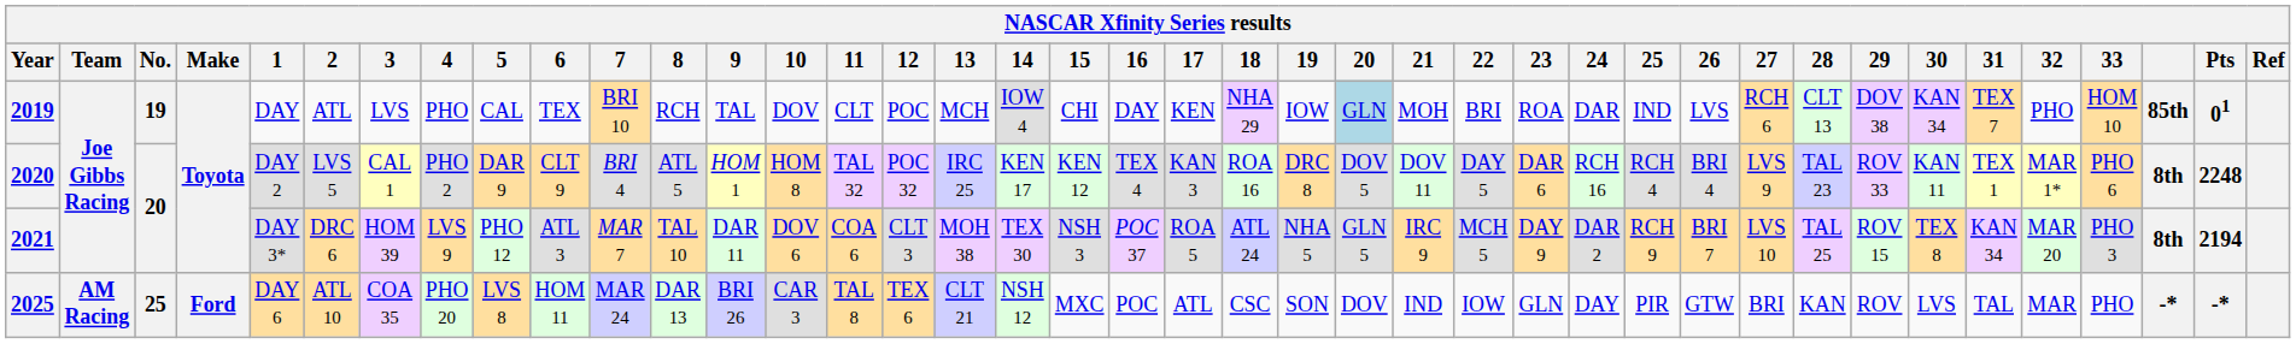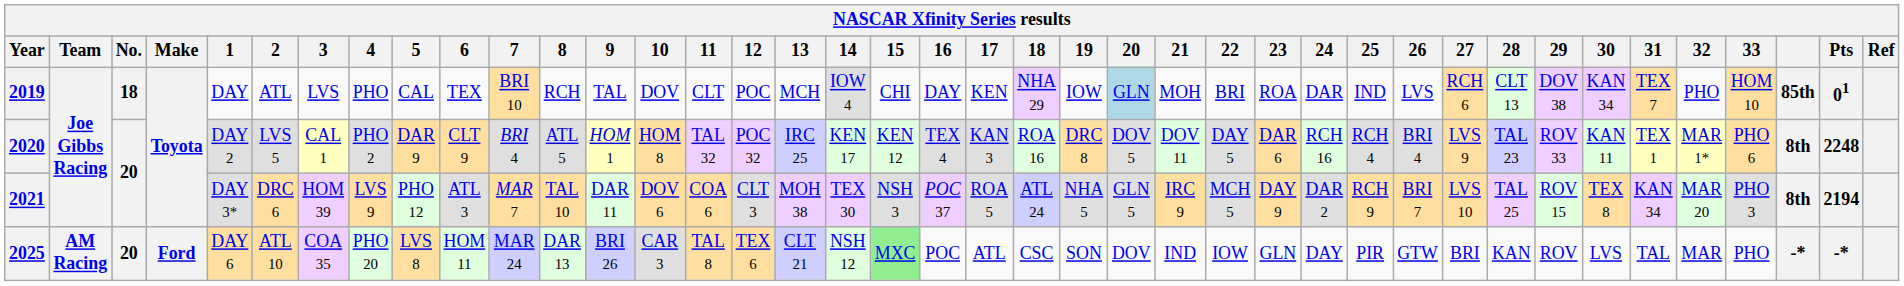2019 | No.: 19 -> 18
2025 | No.: 25 -> 20
2025 | 15: no background -> lightgreen background
